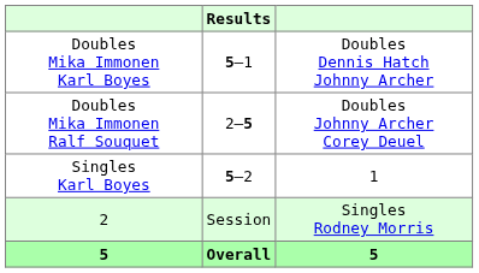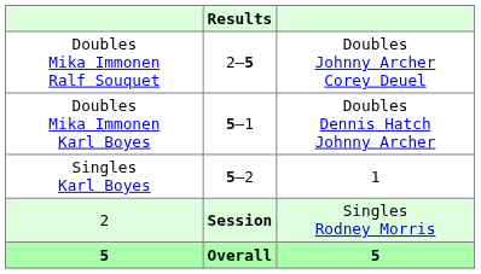rows swapped: Doubles Mika Immonen Karl Boyes <-> Doubles Mika Immonen Ralf Souquet
2 | Results: normal -> bold
